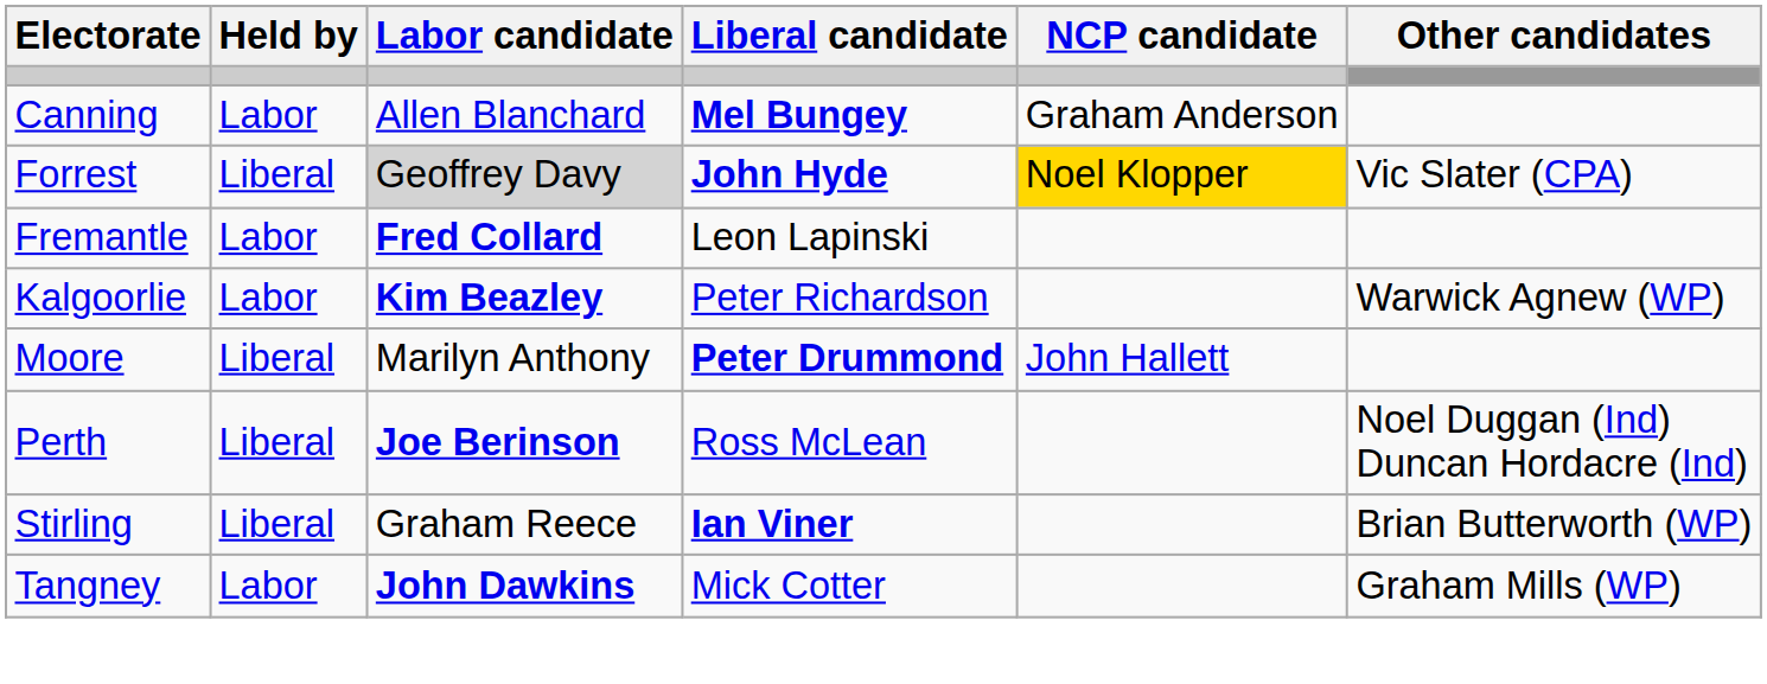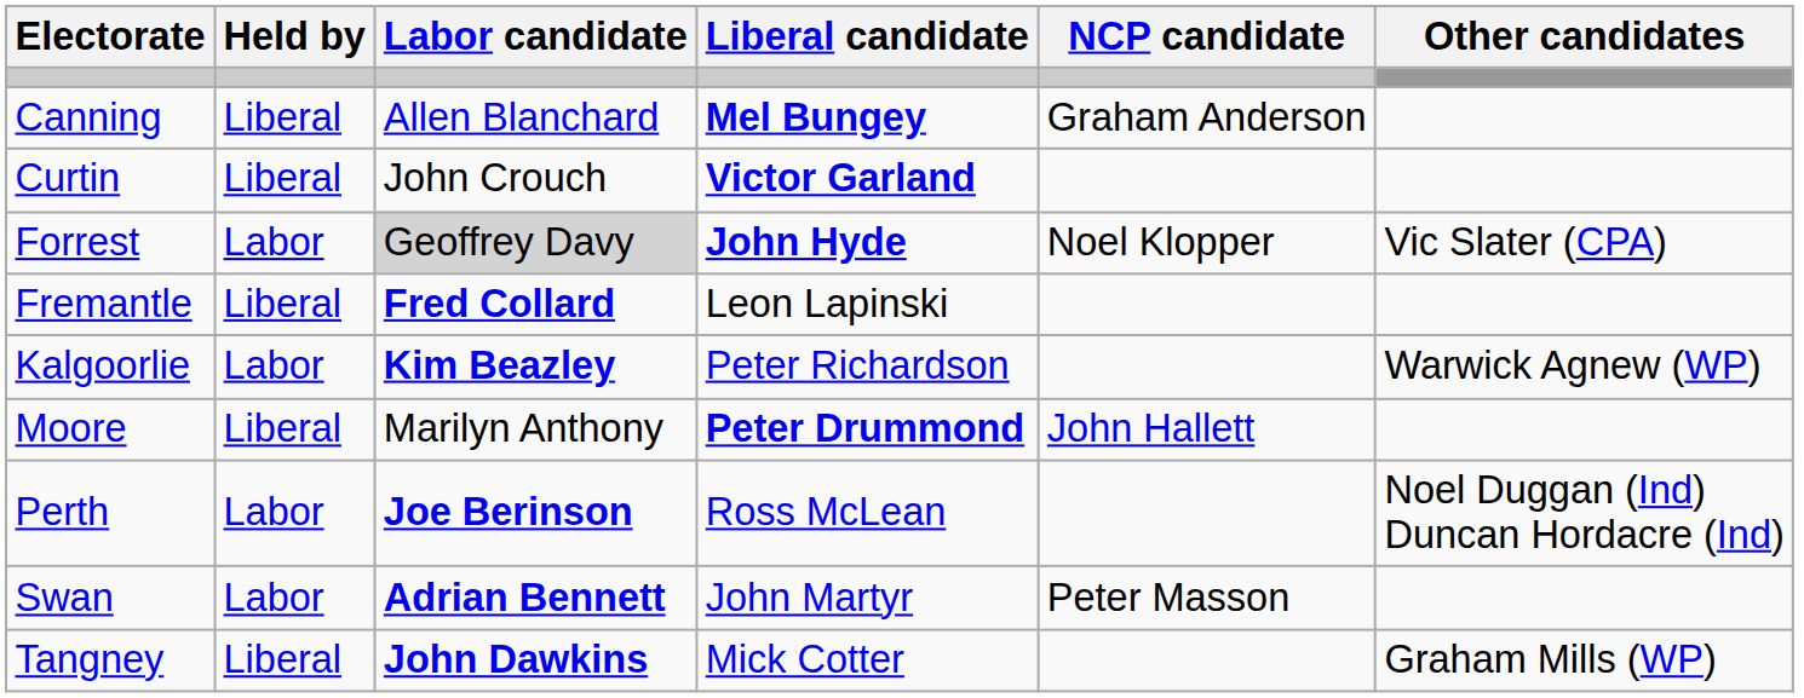Canning | Held by: Labor -> Liberal
+ row: Curtin | Liberal | John Crouch | Victor Garland
Forrest | Held by: Liberal -> Labor
Forrest | NCP candidate: gold background -> no background
Fremantle | Held by: Labor -> Liberal
Perth | Held by: Liberal -> Labor
- row: Stirling | Liberal | Graham Reece | Ian Viner | Brian Butterworth (WP)
+ row: Swan | Labor | Adrian Bennett | John Martyr | Peter Masson
Tangney | Held by: Labor -> Liberal
